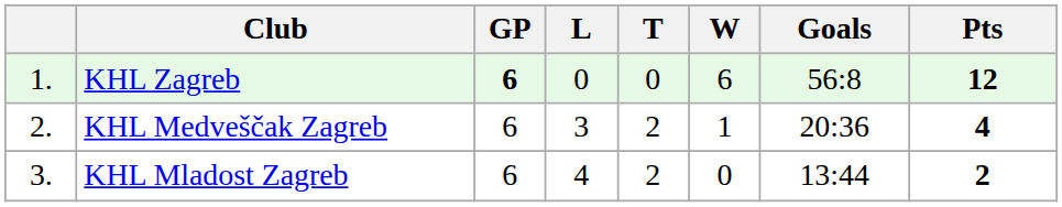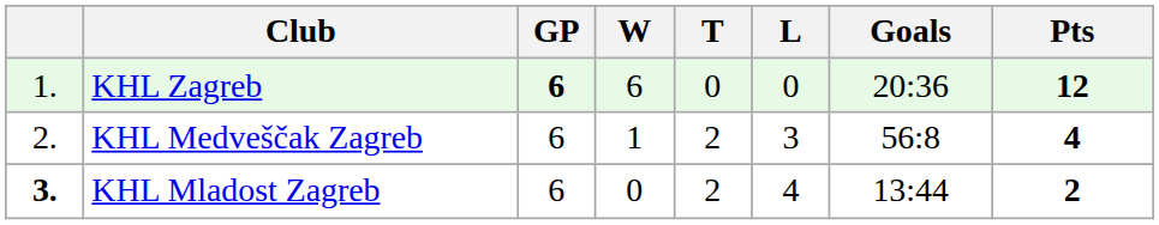columns swapped: W <-> L
KHL Zagreb | Goals: 56:8 -> 20:36
KHL Medveščak Zagreb | Goals: 20:36 -> 56:8
KHL Mladost Zagreb | column 1: normal -> bold
